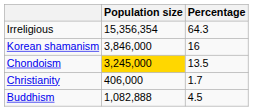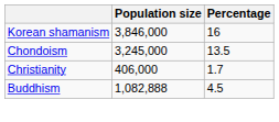- row: Irreligious | 15,356,354 | 64.3
Chondoism | Population size: gold background -> no background
